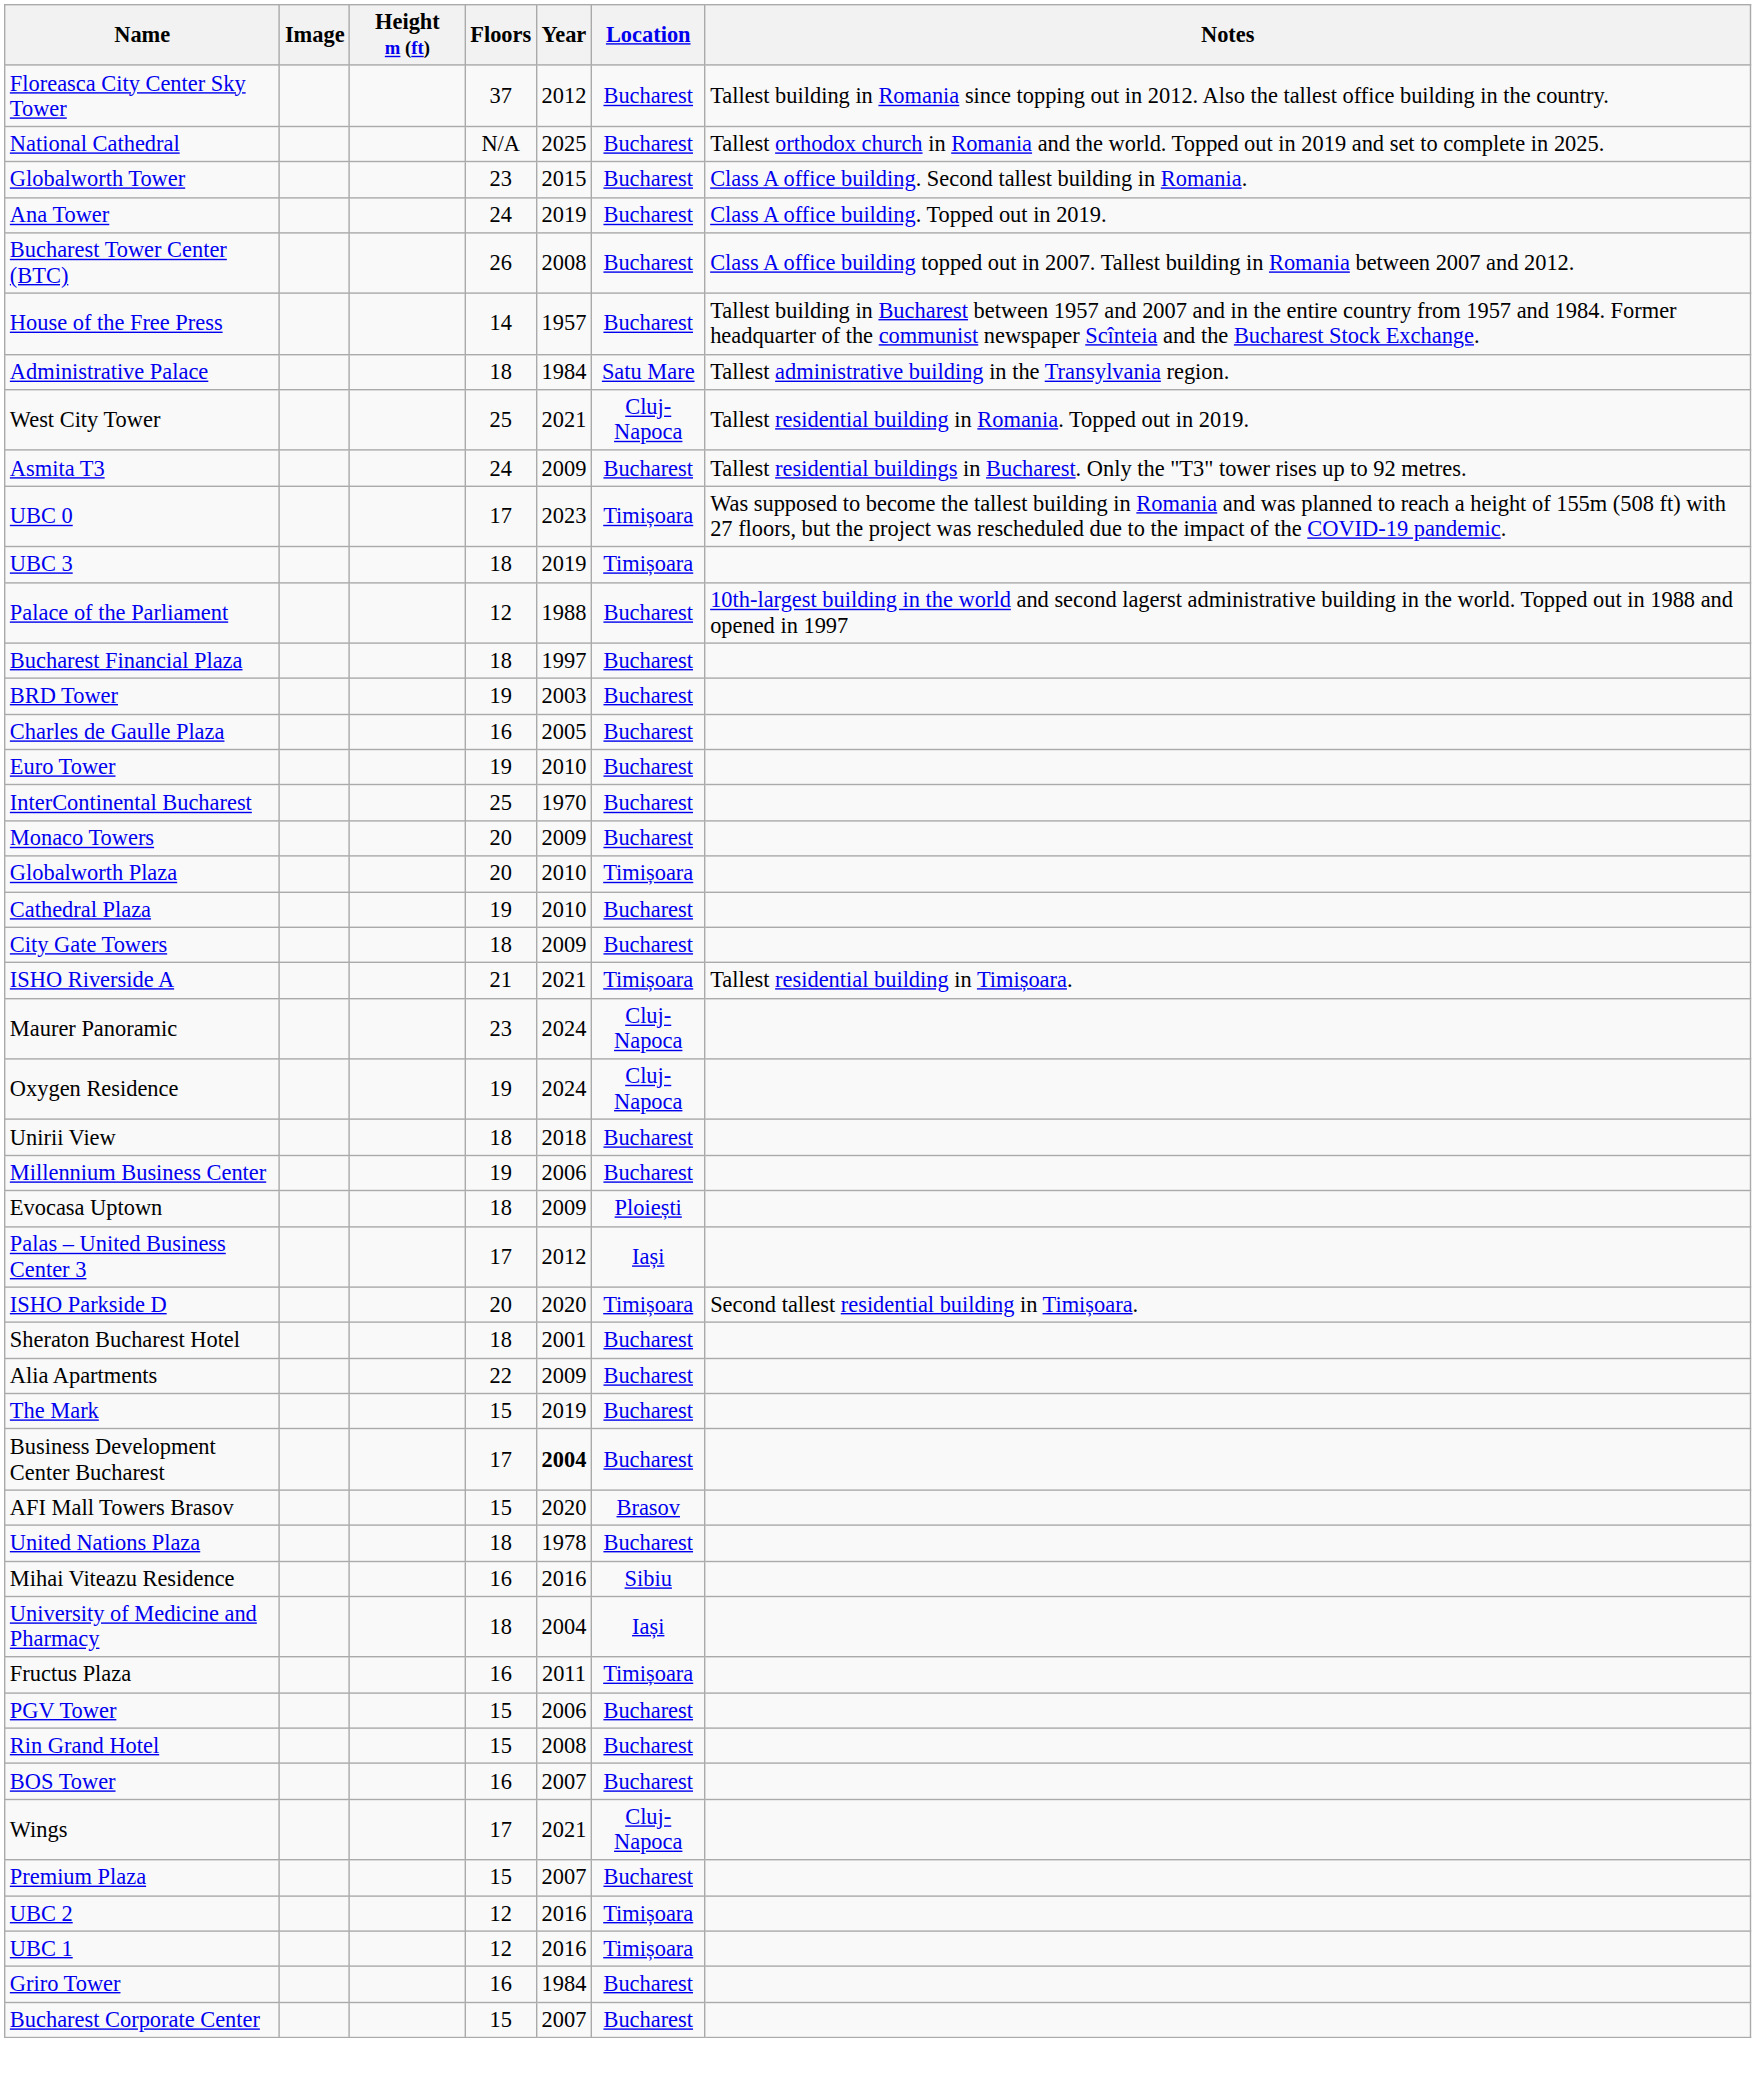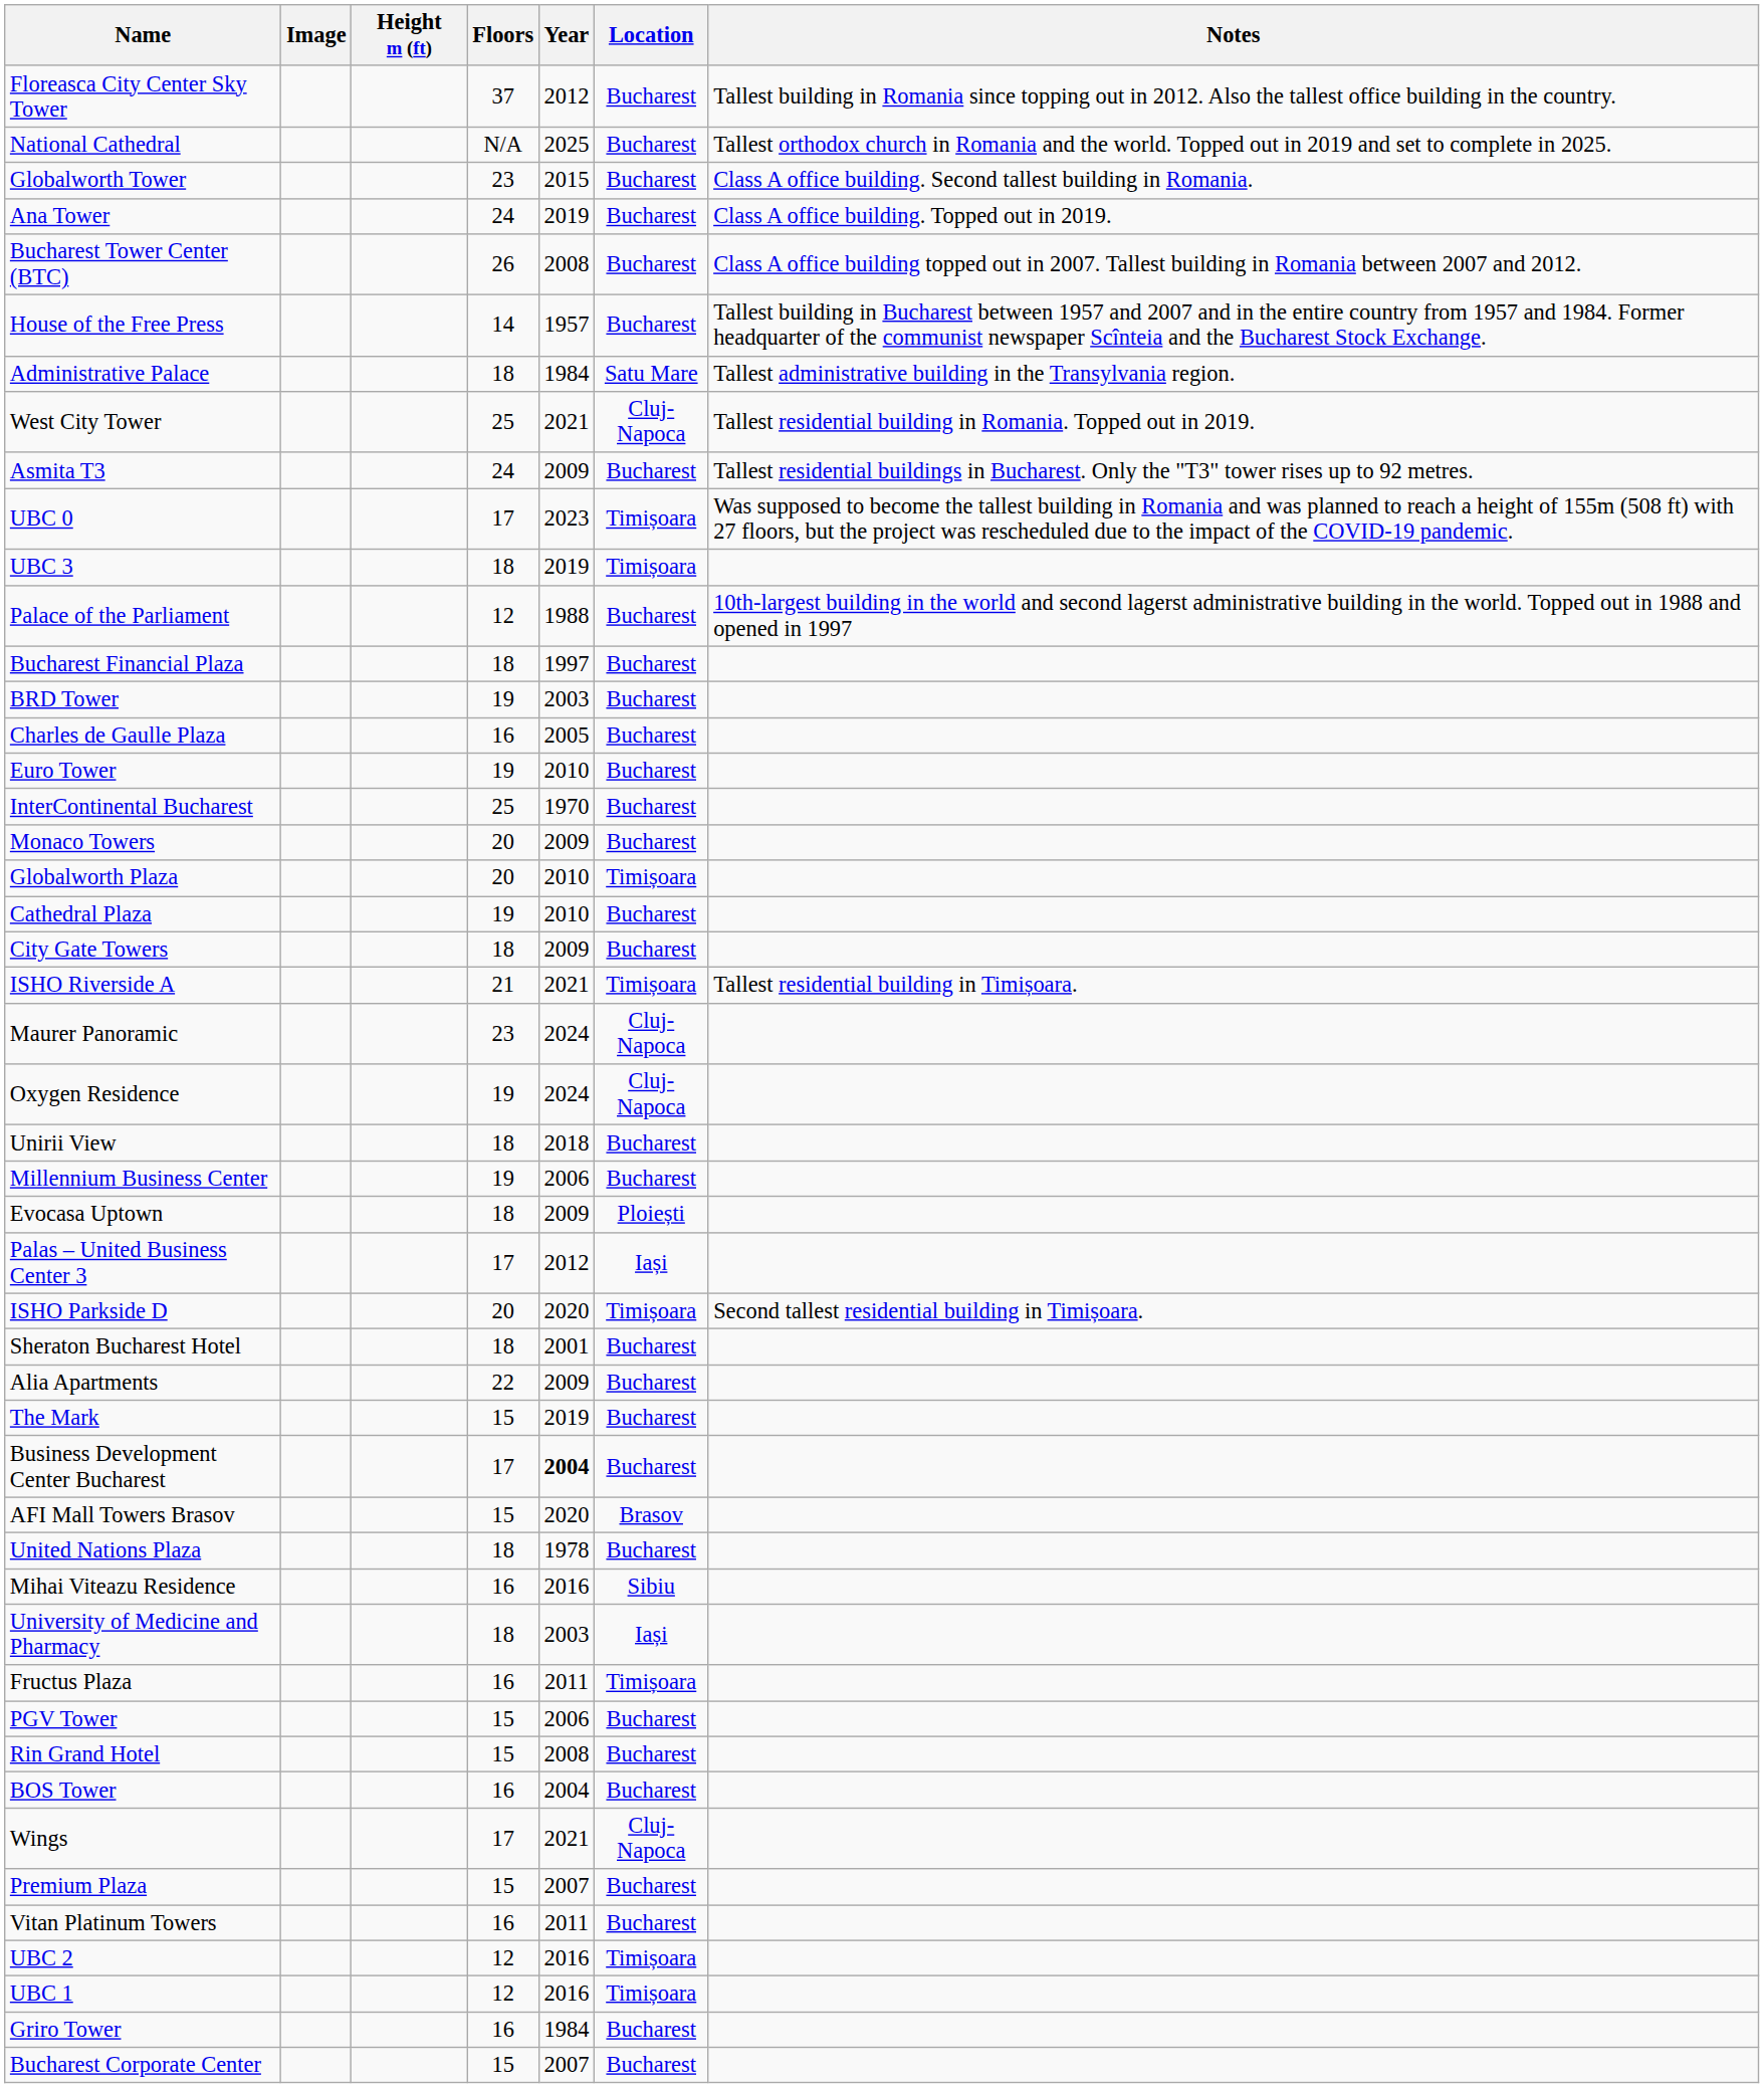University of Medicine and Pharmacy | Year: 2004 -> 2003
BOS Tower | Year: 2007 -> 2004
+ row: Vitan Platinum Towers | 16 | 2011 | Bucharest
